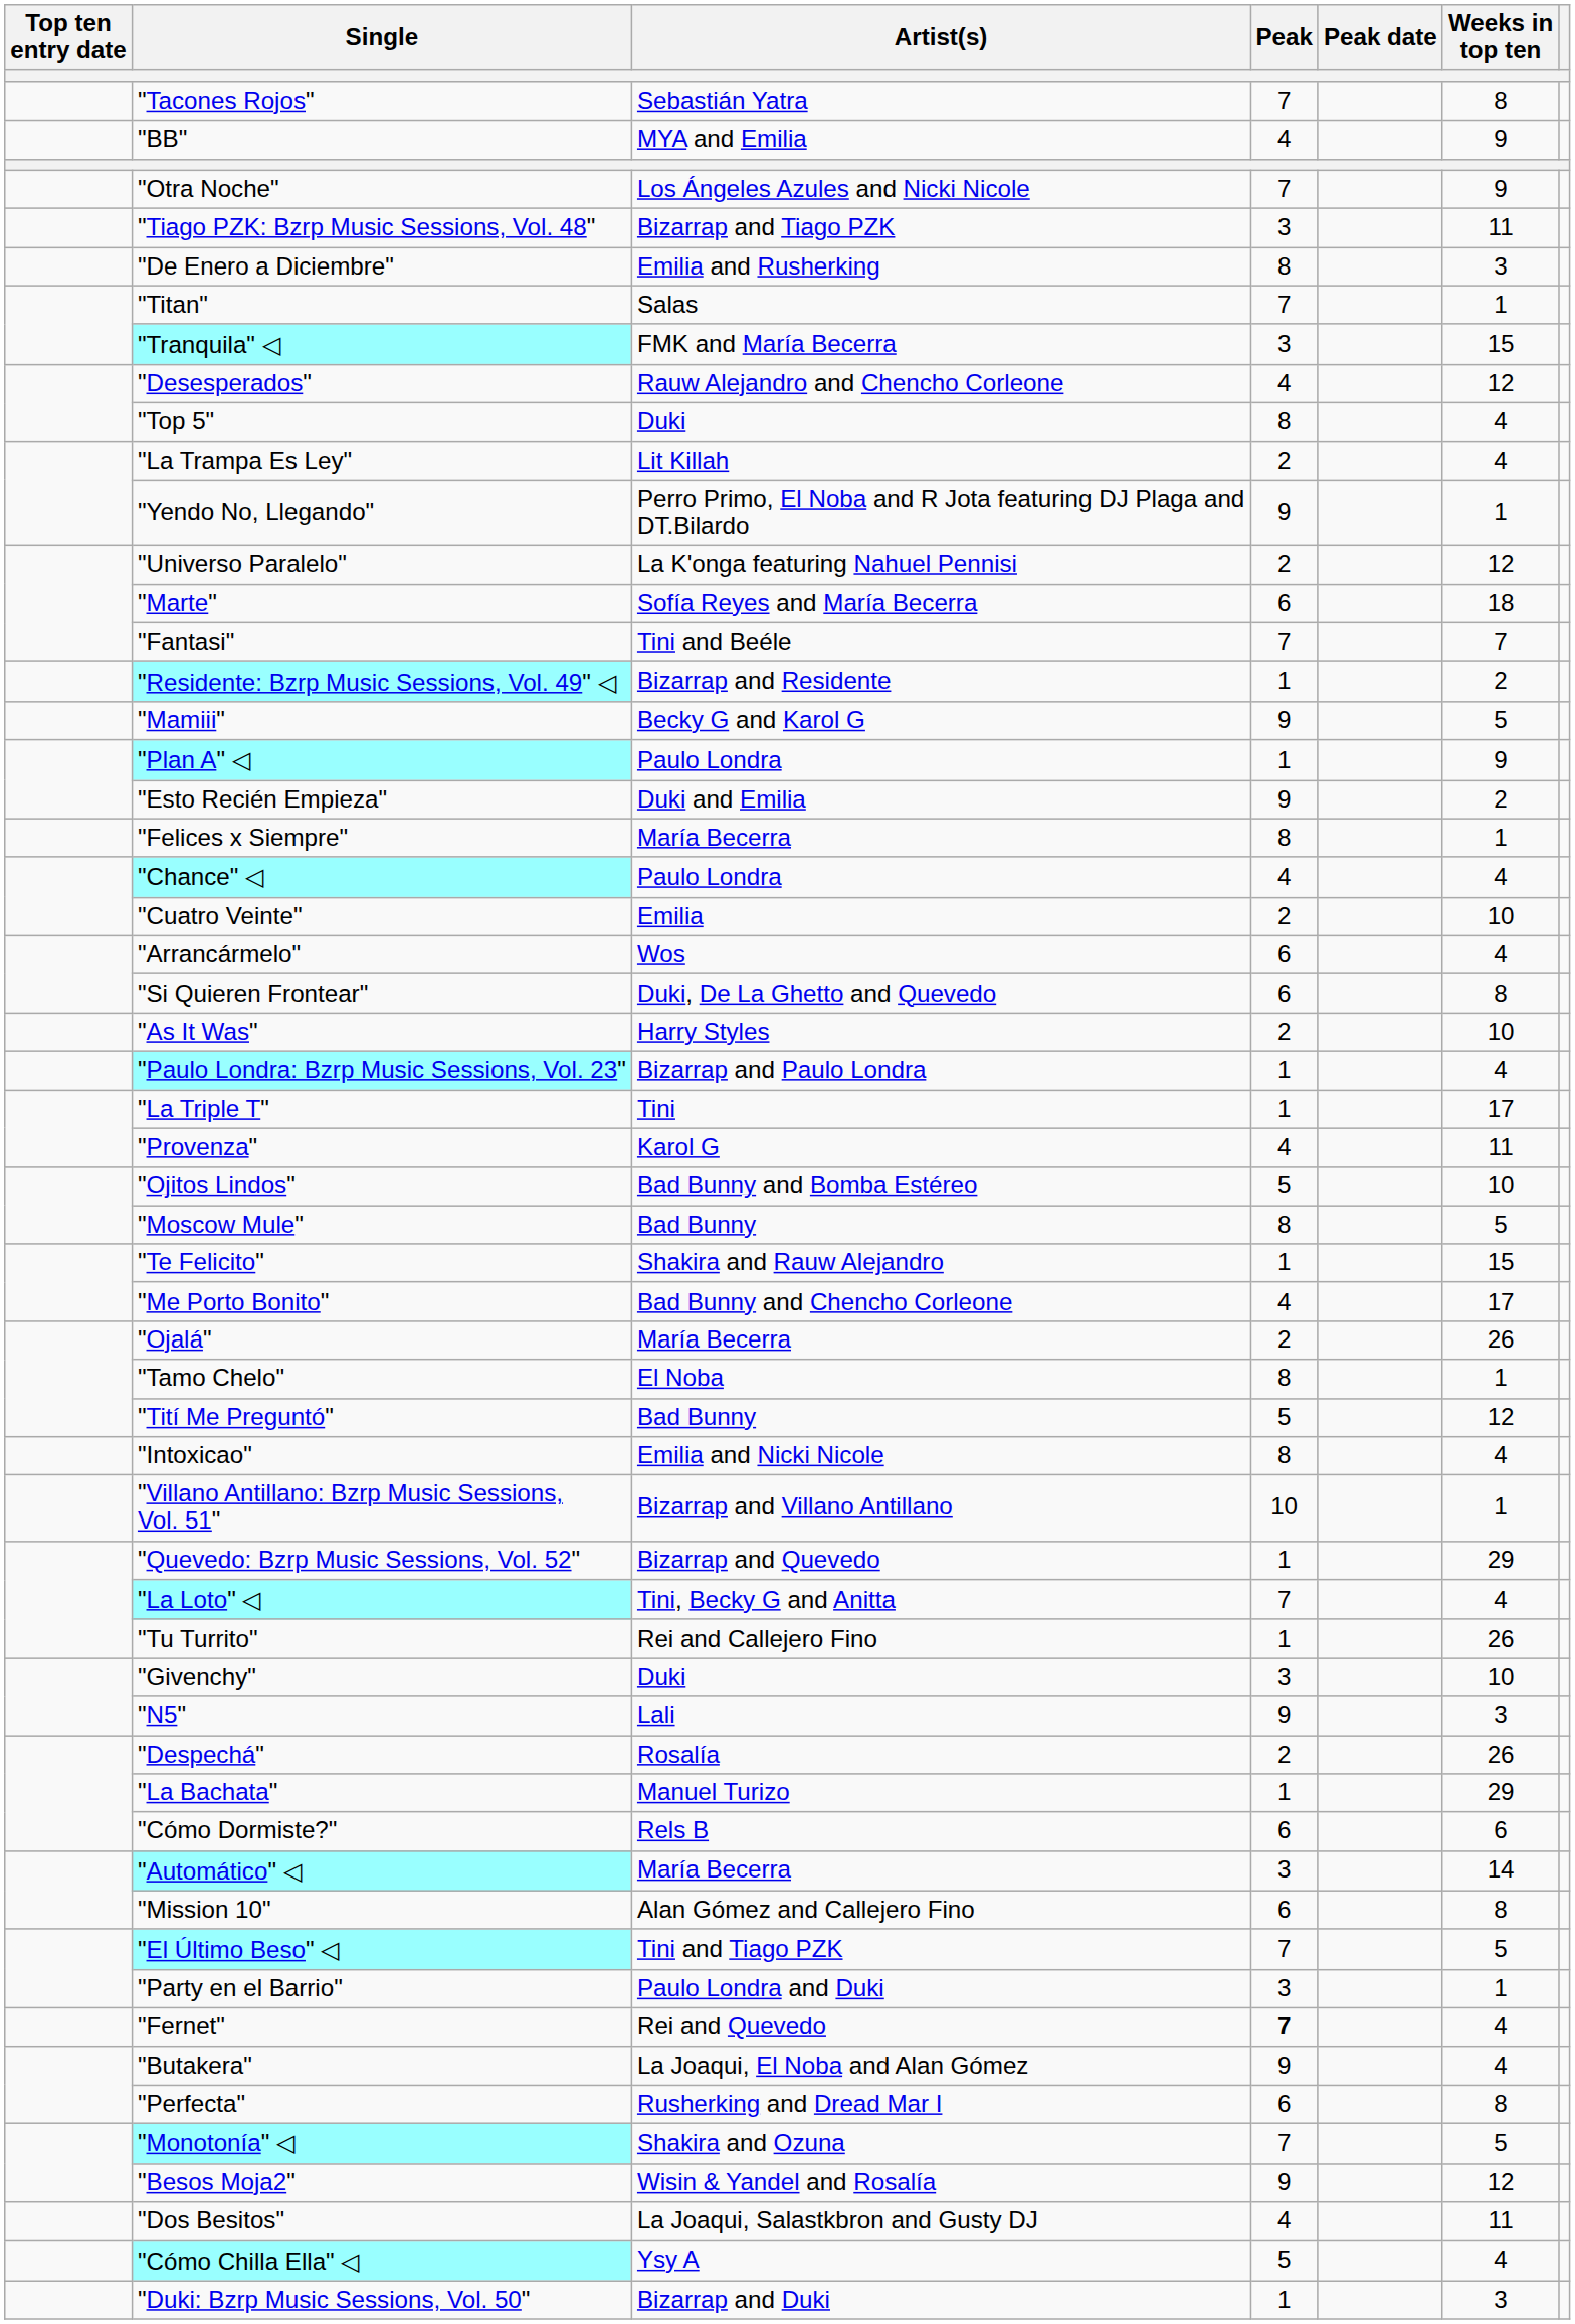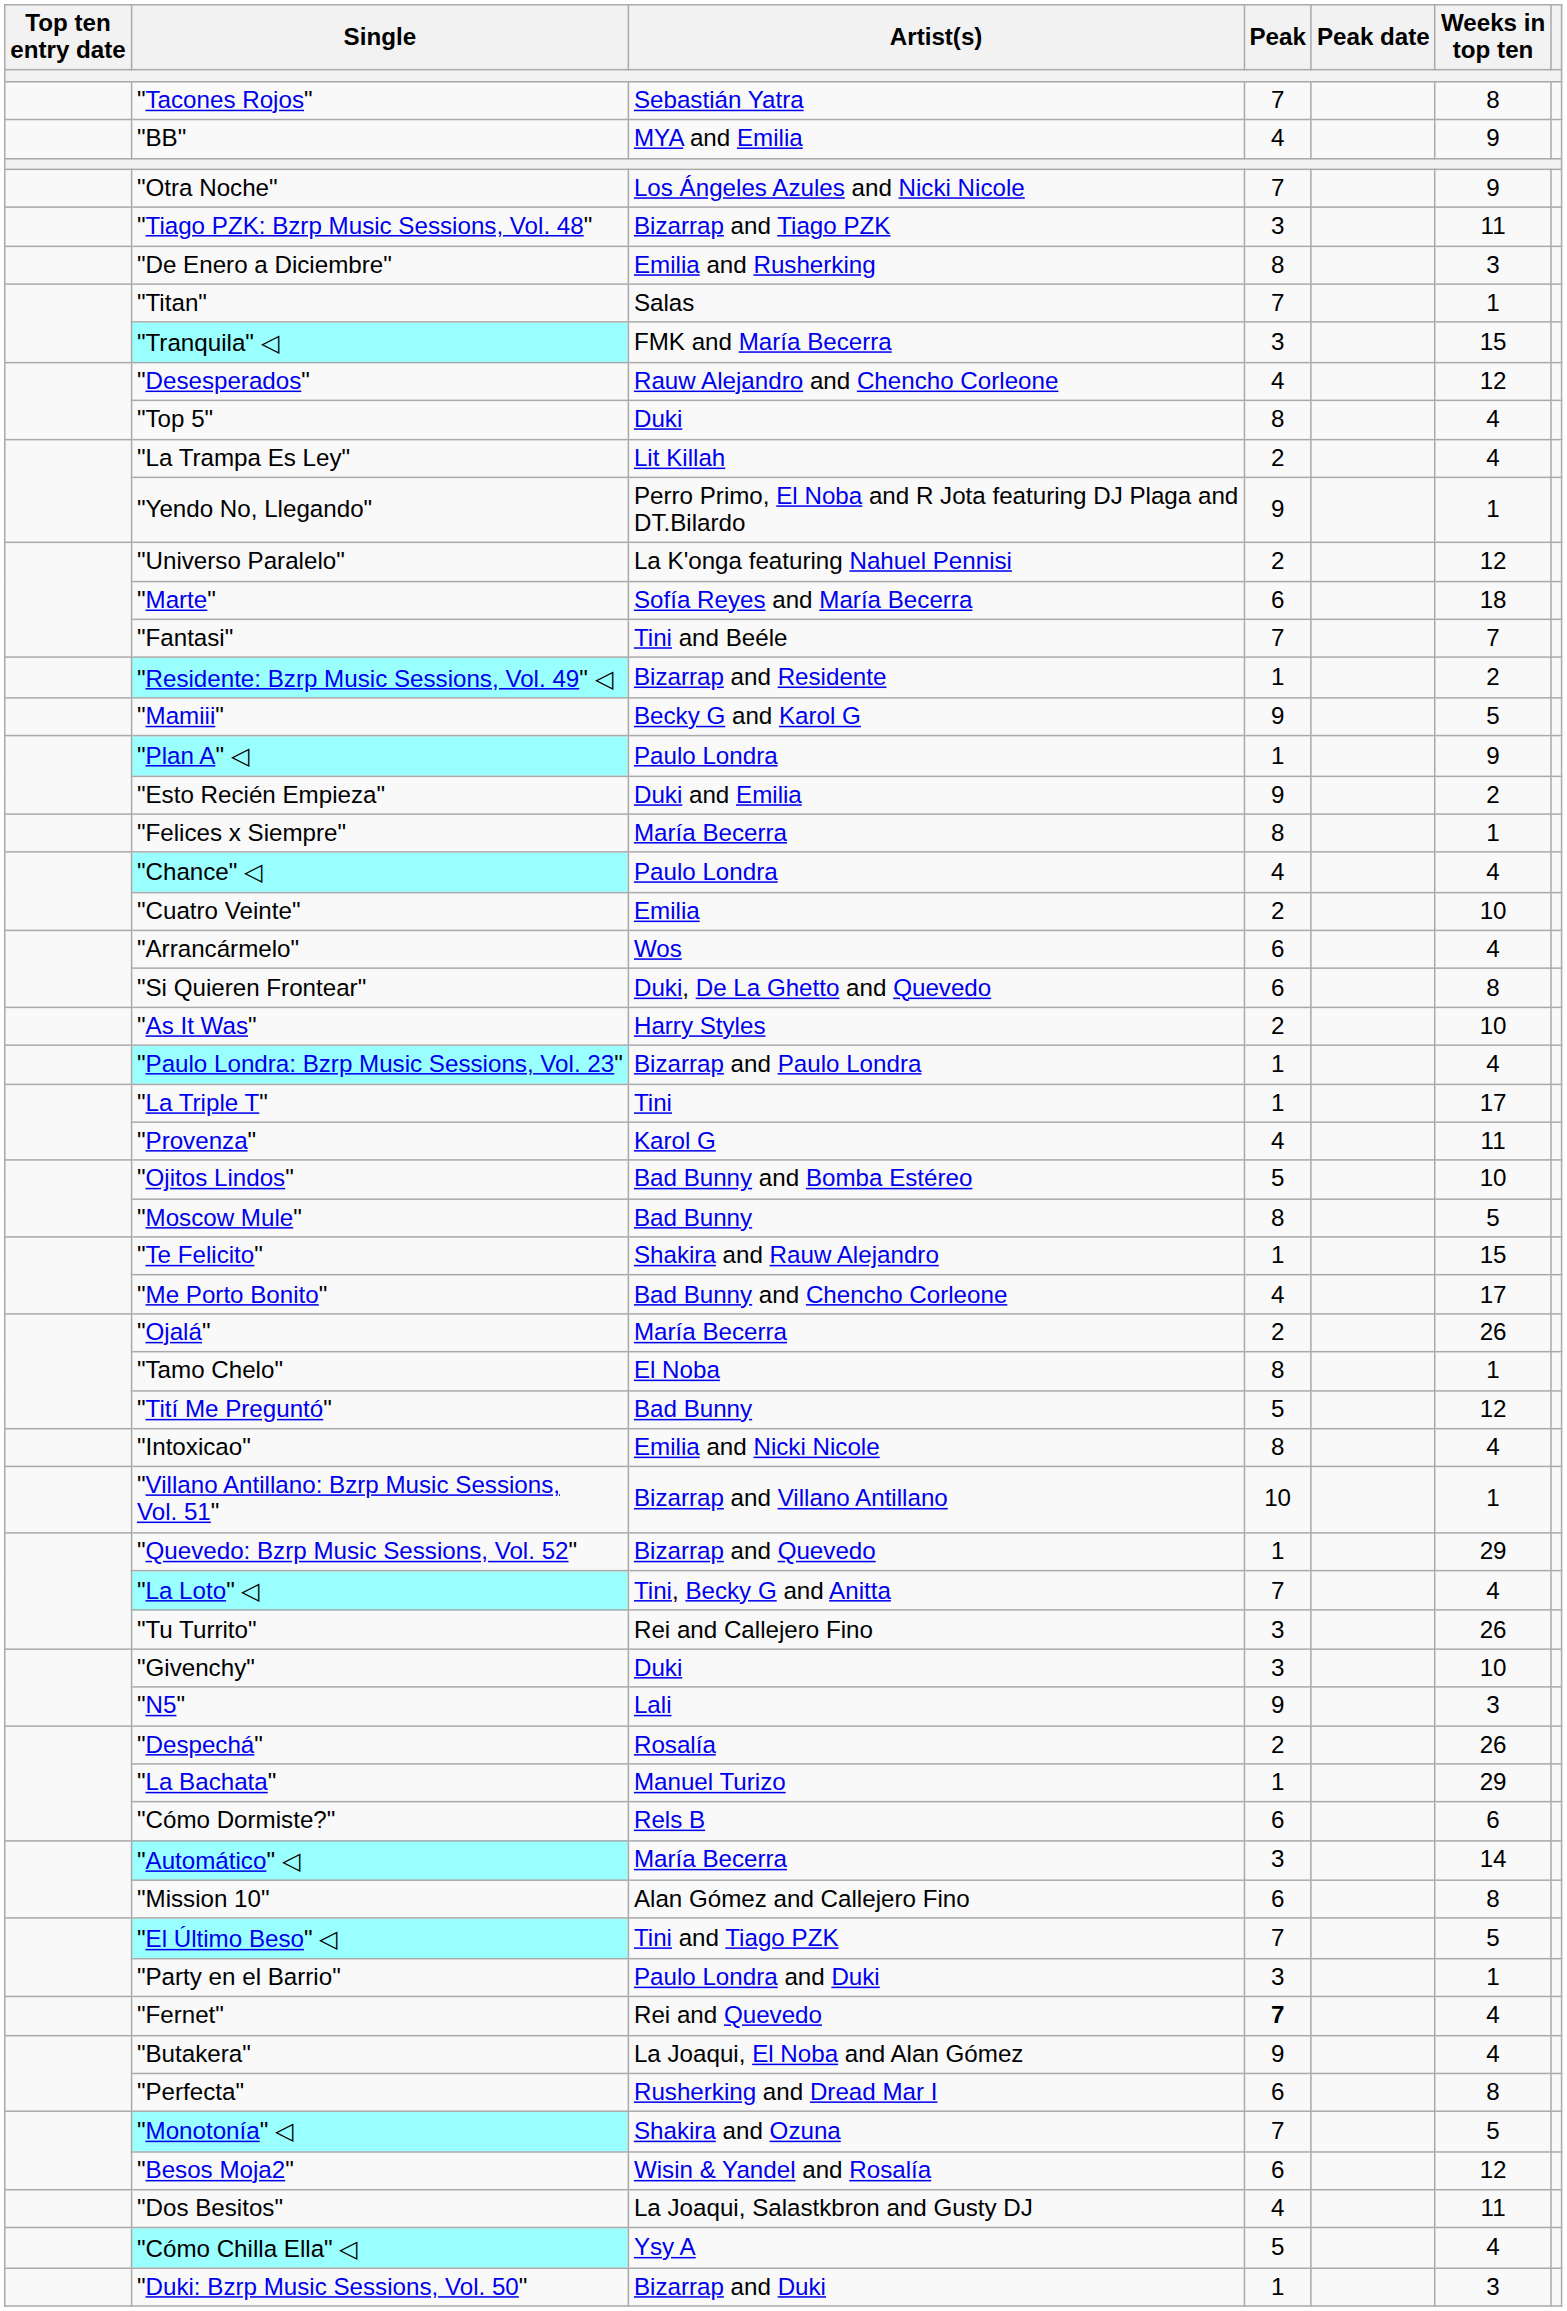"Tu Turrito" | Peak: 1 -> 3
"Besos Moja2" | Peak: 9 -> 6
